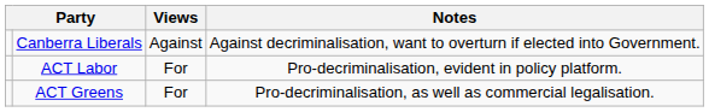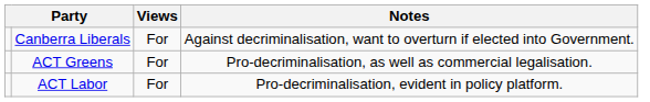Canberra Liberals | Views: Against -> For
rows swapped: ACT Labor <-> ACT Greens
